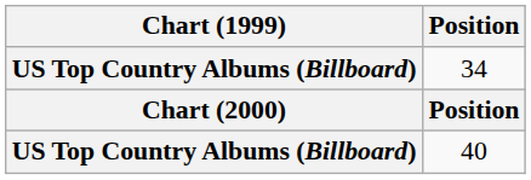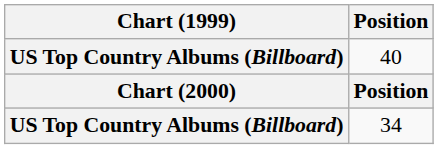rows swapped: 34 <-> 40
